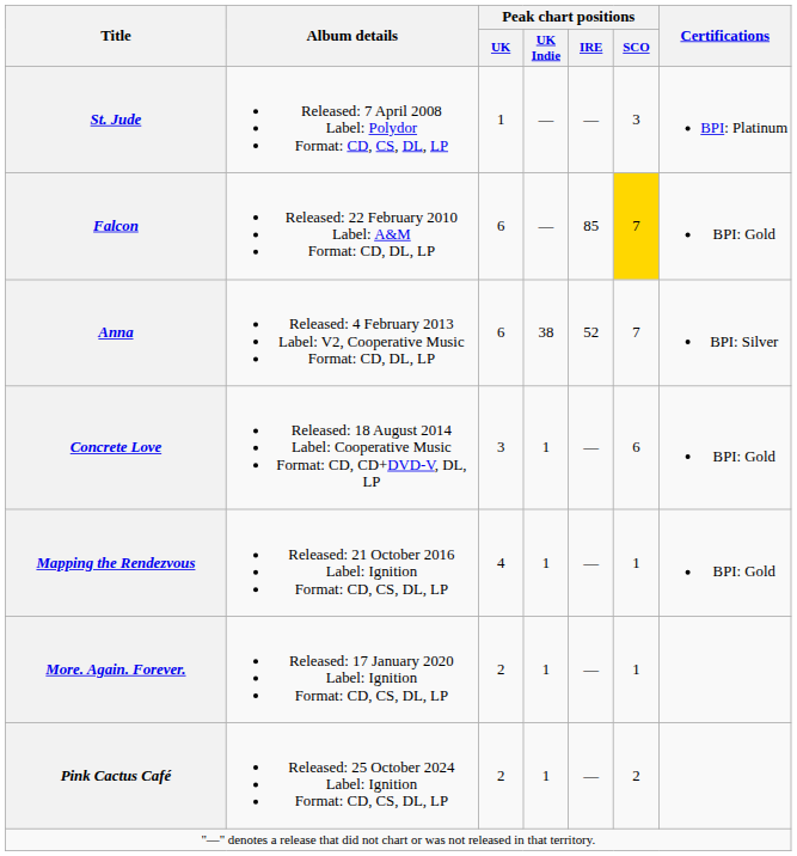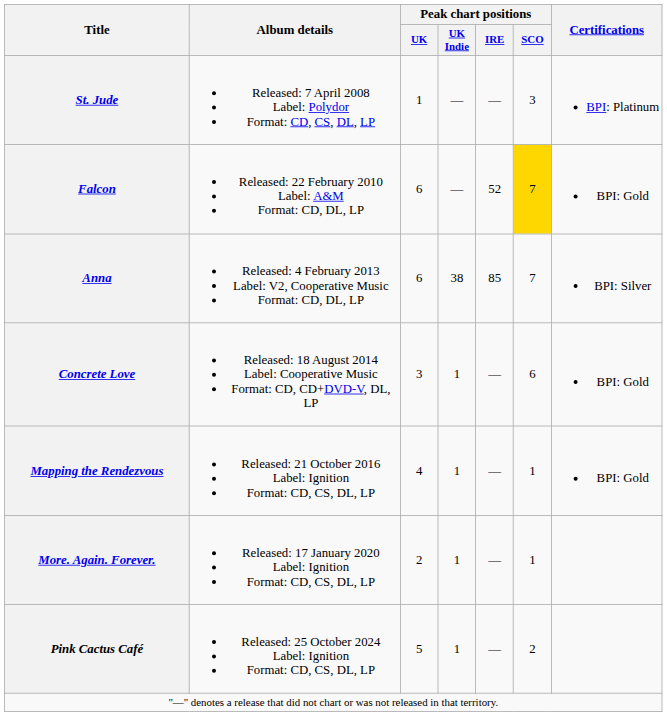Falcon | Peak chart positions / IRE: 85 -> 52
Anna | Peak chart positions / IRE: 52 -> 85
Pink Cactus Café | Peak chart positions / UK: 2 -> 5
